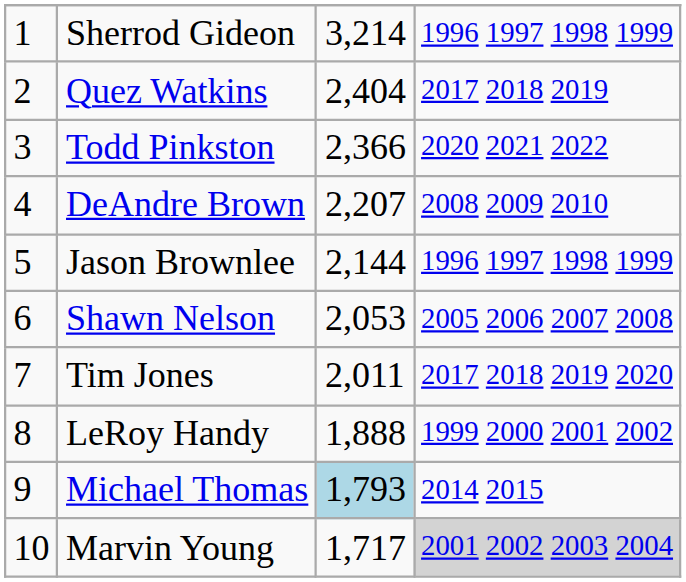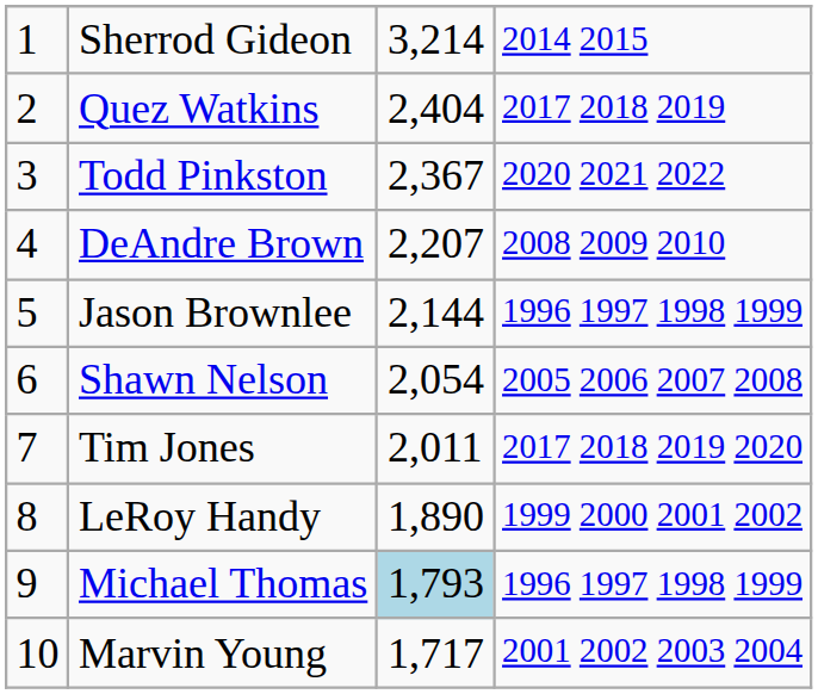Sherrod Gideon | column 4: 1996 1997 1998 1999 -> 2014 2015
Todd Pinkston | column 3: 2,366 -> 2,367
Shawn Nelson | column 3: 2,053 -> 2,054
LeRoy Handy | column 3: 1,888 -> 1,890
Michael Thomas | column 4: 2014 2015 -> 1996 1997 1998 1999
Marvin Young | column 4: lightgrey background -> no background
